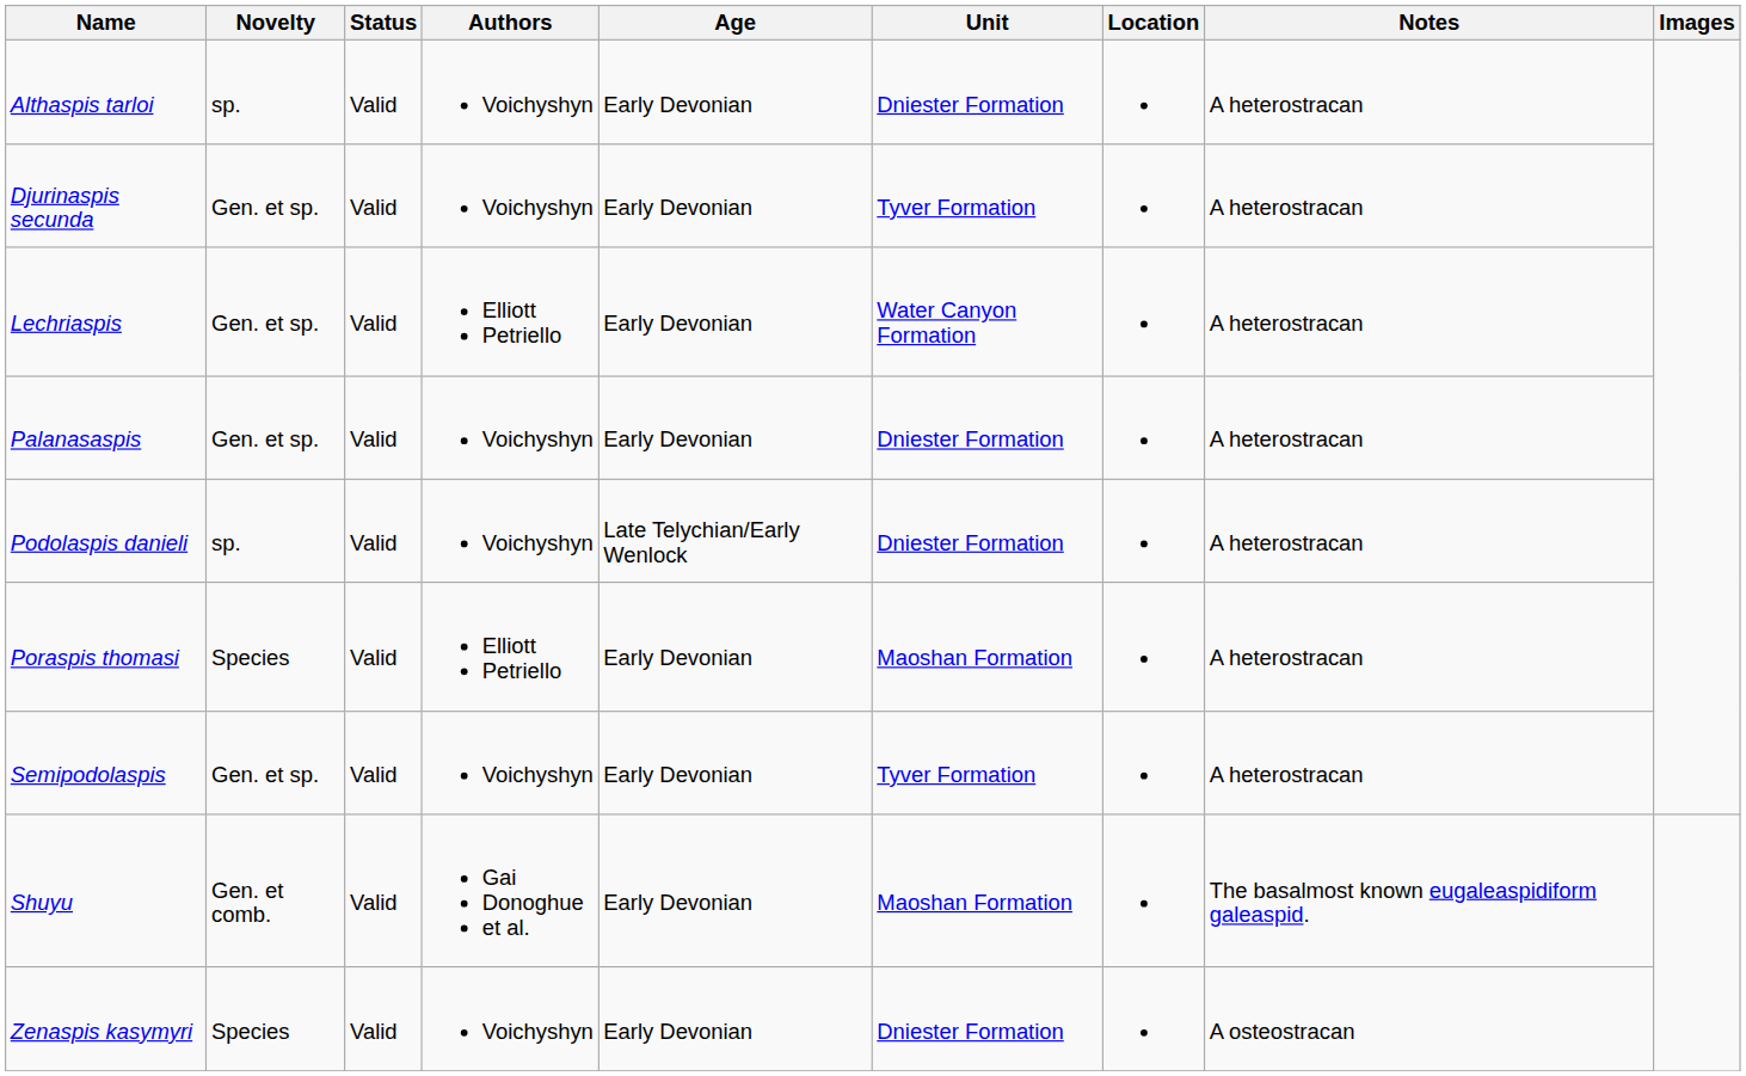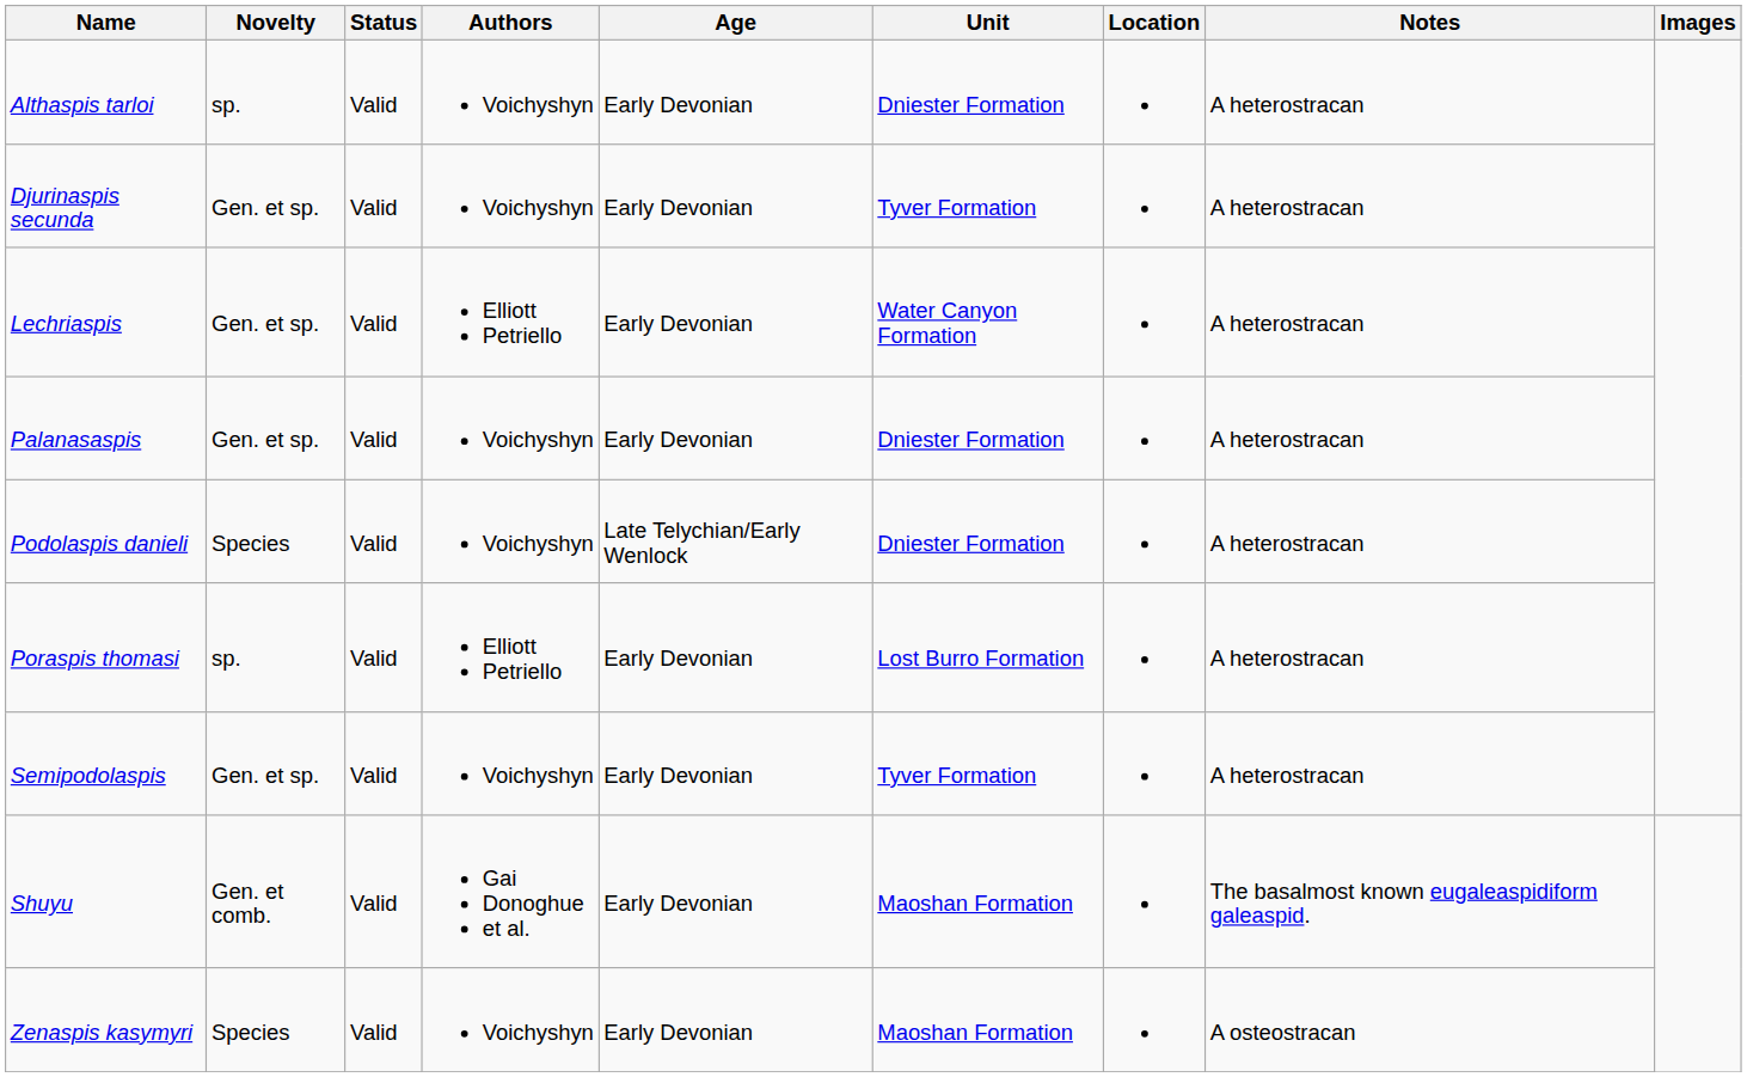Podolaspis danieli | Novelty: sp. -> Species
Poraspis thomasi | Novelty: Species -> sp.
Poraspis thomasi | Unit: Maoshan Formation -> Lost Burro Formation
Zenaspis kasymyri | Unit: Dniester Formation -> Maoshan Formation
